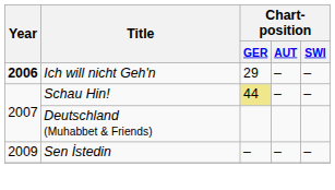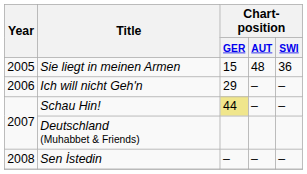+ row: 2005 | Sie liegt in meinen Armen | 15 | 48 | 36
Ich will nicht Geh'n | Year: bold -> normal
Sen İstedin | Year: 2009 -> 2008
